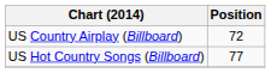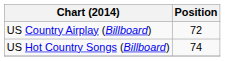US Hot Country Songs (Billboard) | Position: 77 -> 74
